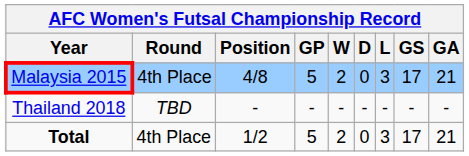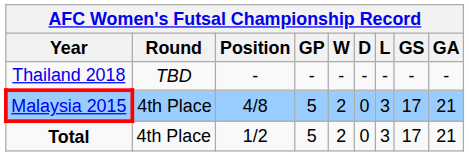rows swapped: Malaysia 2015 <-> Thailand 2018
